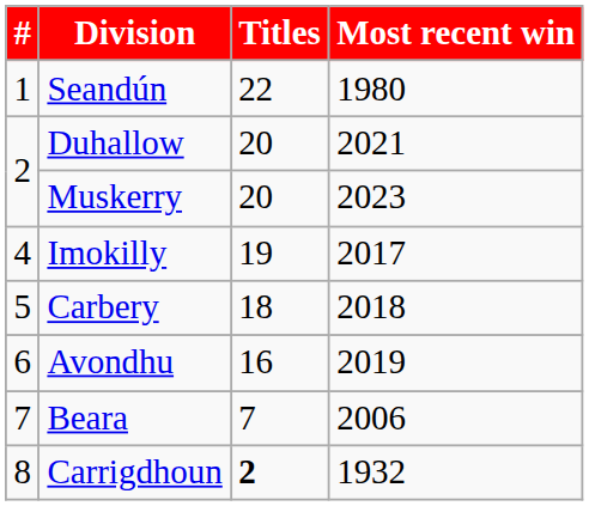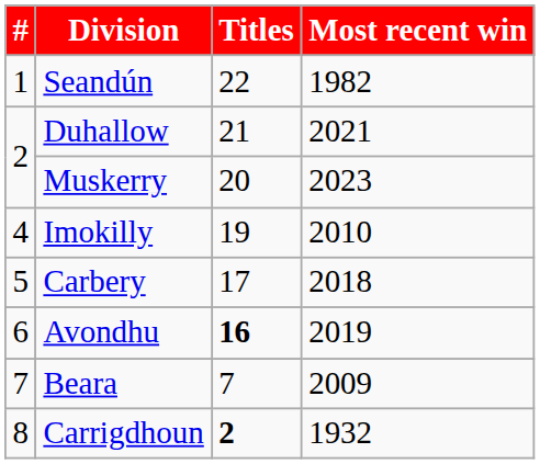Seandún | Most recent win: 1980 -> 1982
Duhallow | Titles: 20 -> 21
Imokilly | Most recent win: 2017 -> 2010
Carbery | Titles: 18 -> 17
Avondhu | Titles: normal -> bold
Beara | Most recent win: 2006 -> 2009
